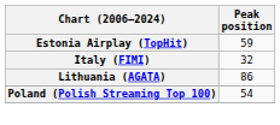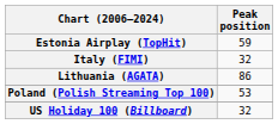Poland (Polish Streaming Top 100) | Peak position: 54 -> 53
+ row: US Holiday 100 (Billboard) | 32
